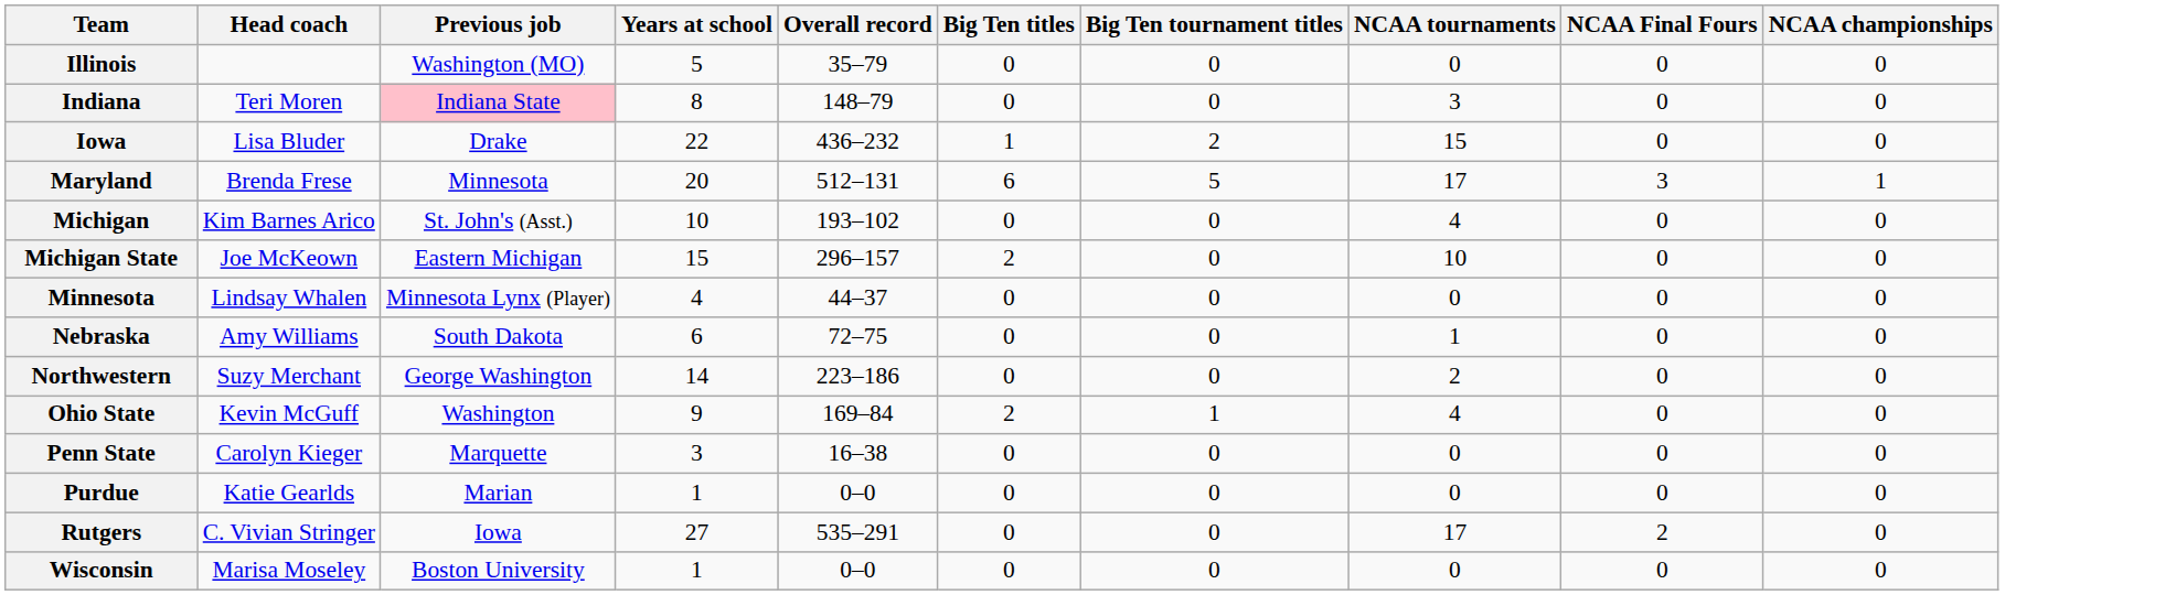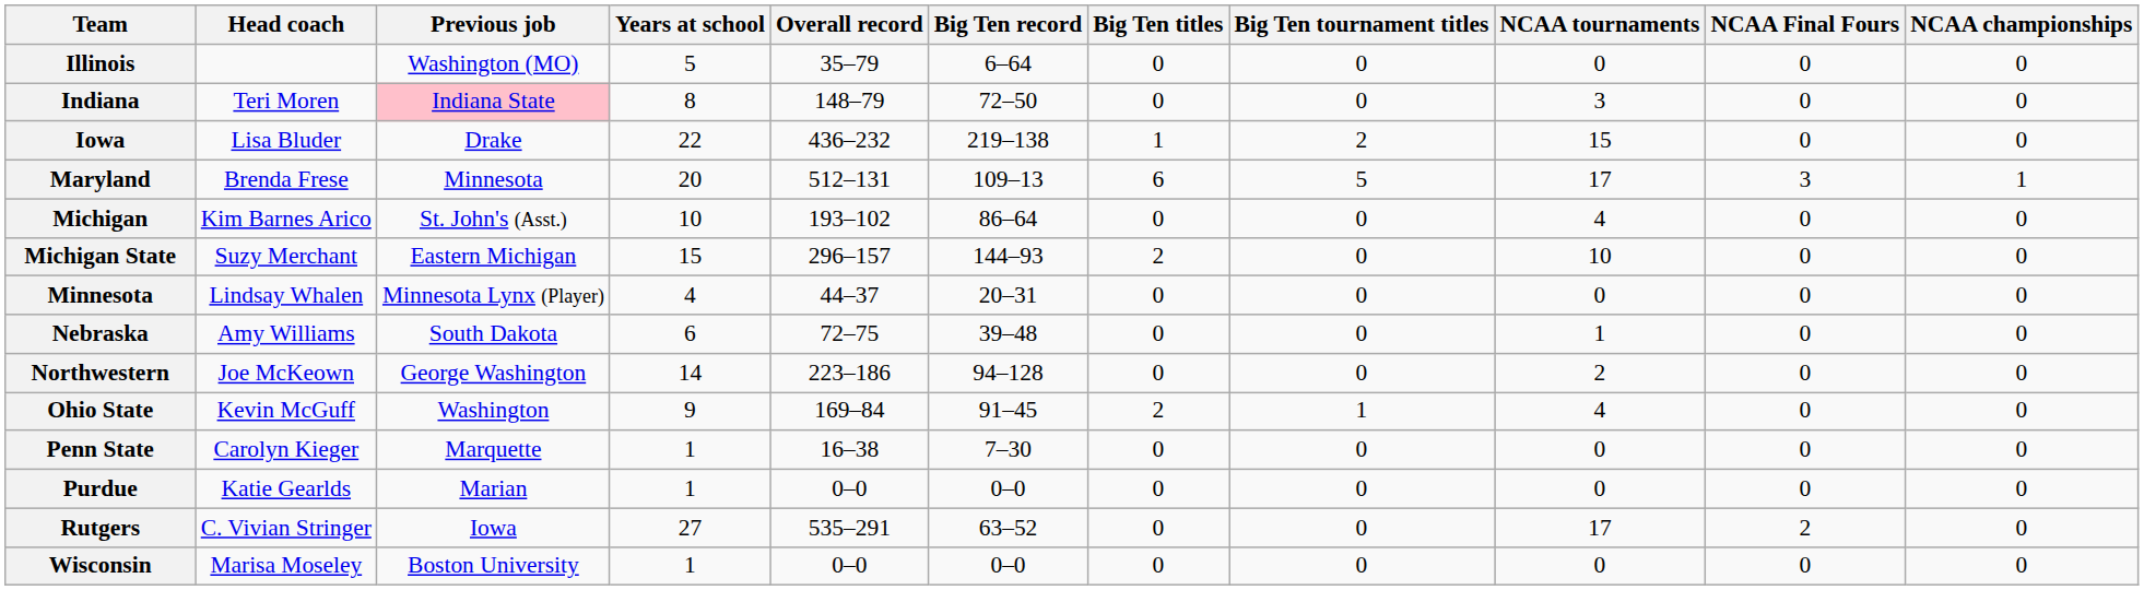+ column: Big Ten record | 6–64 | 72–50 | 219–138 | 109–13 | 86–64 | 144–93 | 20–31 | 39–48 | 94–128 | 91–45 | 7–30 | 0–0 | 63–52 | 0–0
Michigan State | Head coach: Joe McKeown -> Suzy Merchant
Northwestern | Head coach: Suzy Merchant -> Joe McKeown
Penn State | Years at school: 3 -> 1
